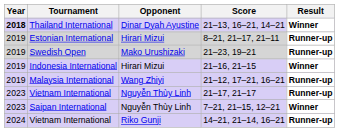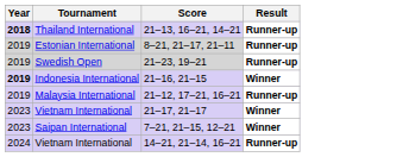- column: Opponent | Dinar Dyah Ayustine | Hirari Mizui | Mako Urushizaki | Hirari Mizui | Wang Zhiyi | Nguyễn Thùy Linh | Nguyễn Thùy Linh | Riko Gunji
21–13, 16–21, 14–21 | Result: Winner -> Runner-up
21–16, 21–15 | Year: normal -> bold
21–17, 21–17 | Result: Runner-up -> Winner
